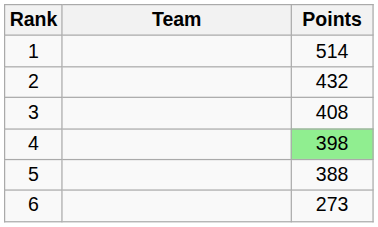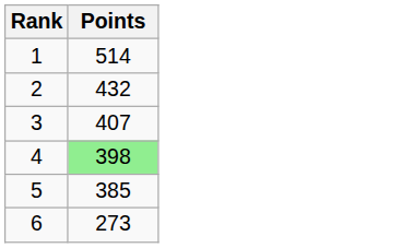- column: Team
3 | Points: 408 -> 407
5 | Points: 388 -> 385
